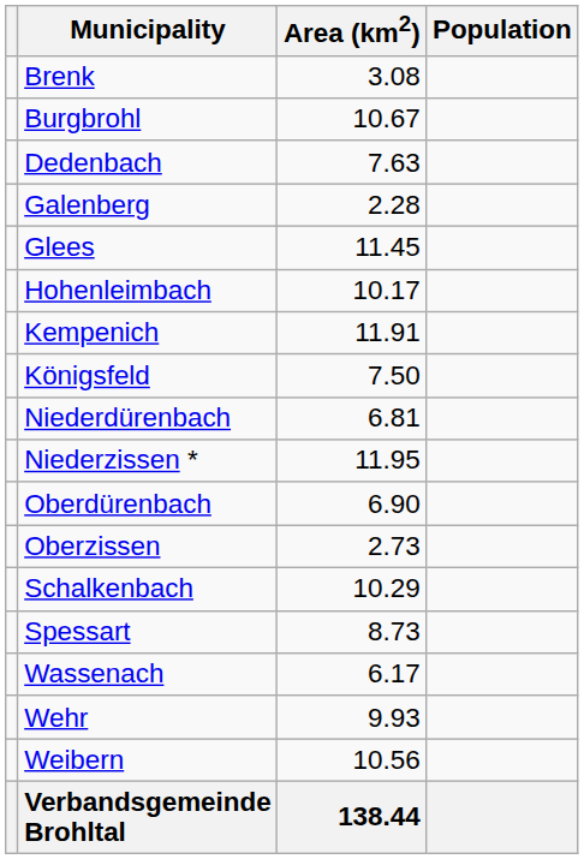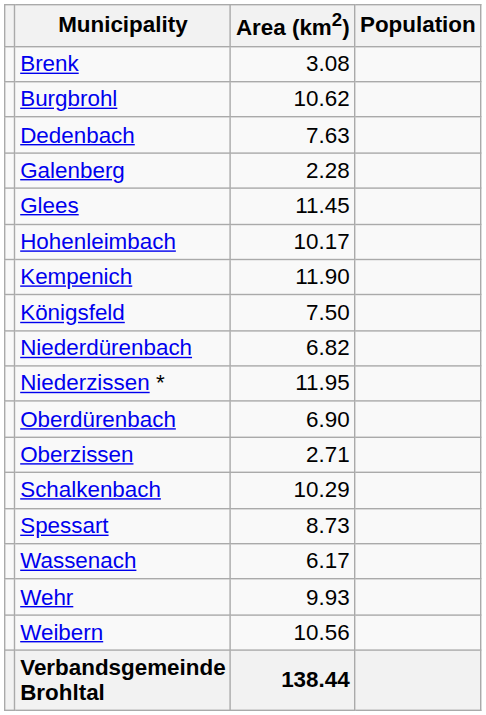Burgbrohl | Area (km2): 10.67 -> 10.62
Kempenich | Area (km2): 11.91 -> 11.90
Niederdürenbach | Area (km2): 6.81 -> 6.82
Oberzissen | Area (km2): 2.73 -> 2.71
